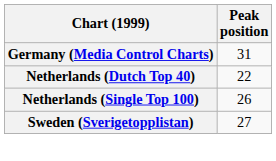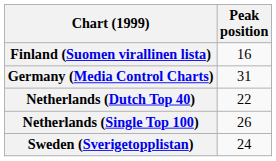+ row: Finland (Suomen virallinen lista) | 16
Sweden (Sverigetopplistan) | Peak position: 27 -> 24
